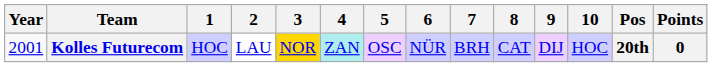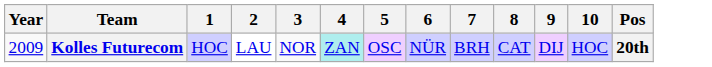- column: Points | 0
Kolles Futurecom | Year: 2001 -> 2009
Kolles Futurecom | 3: gold background -> no background
